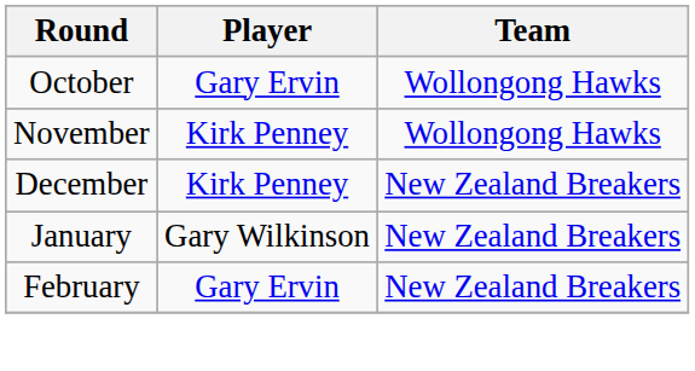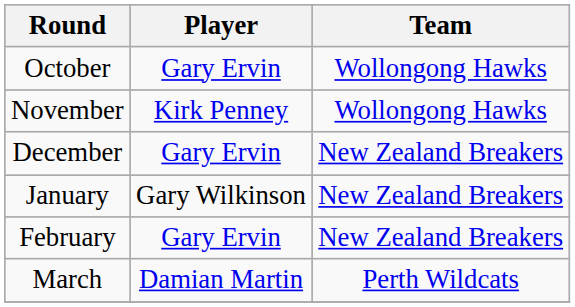December | Player: Kirk Penney -> Gary Ervin
+ row: March | Damian Martin | Perth Wildcats
